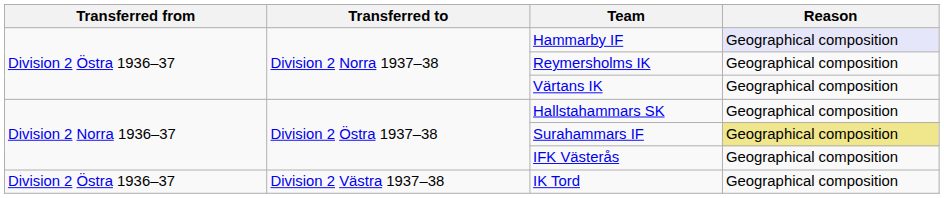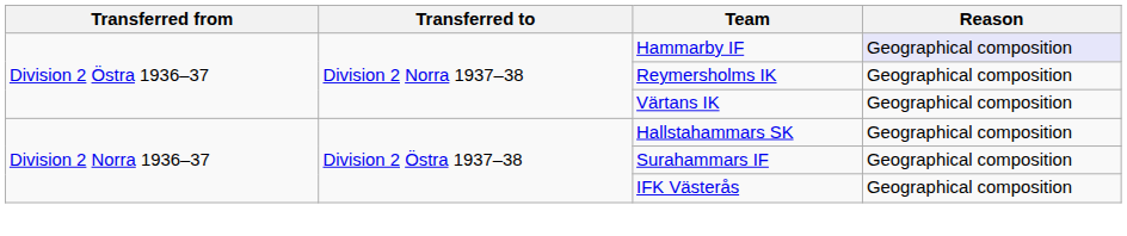Surahammars IF | Reason: khaki background -> no background
- row: Division 2 Östra 1936–37 | Division 2 Västra 1937–38 | IK Tord | Geographical composition
